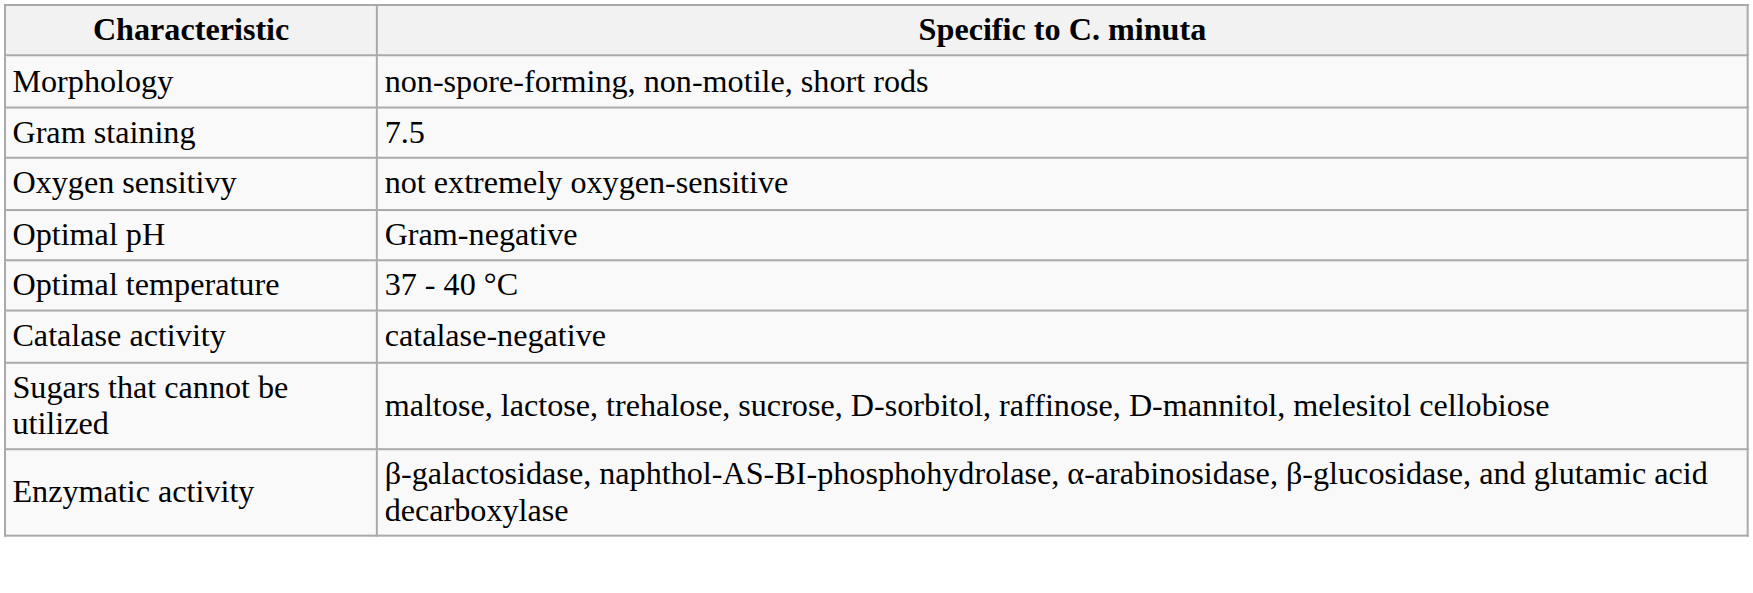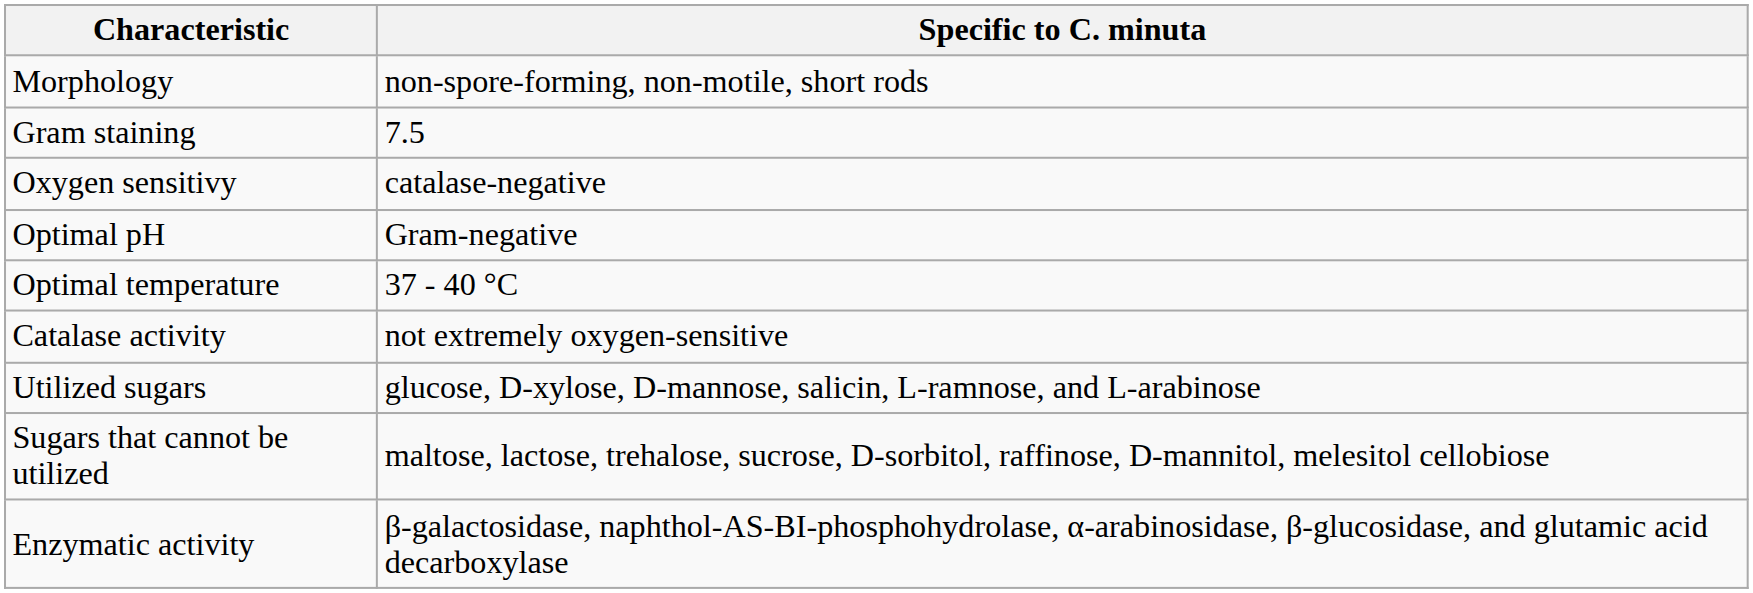Oxygen sensitivy | Specific to C. minuta: not extremely oxygen-sensitive -> catalase-negative
Catalase activity | Specific to C. minuta: catalase-negative -> not extremely oxygen-sensitive
+ row: Utilized sugars | glucose, D-xylose, D-mannose, salicin, L-ramnose, and L-arabinose
